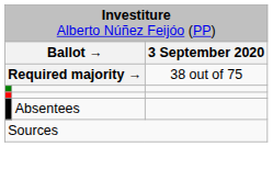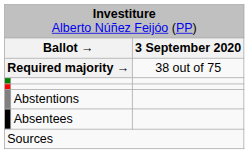+ row: Abstentions
